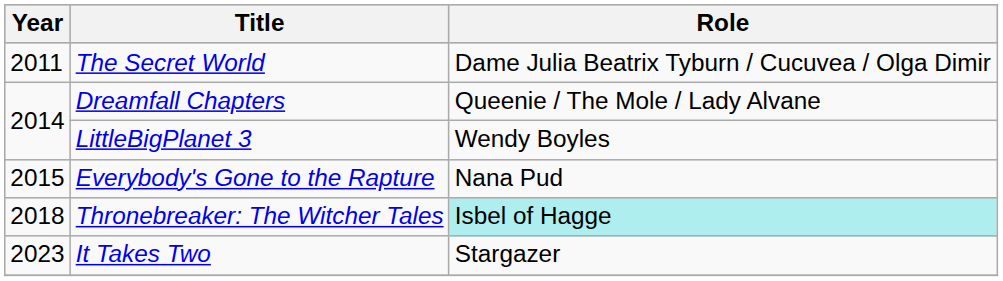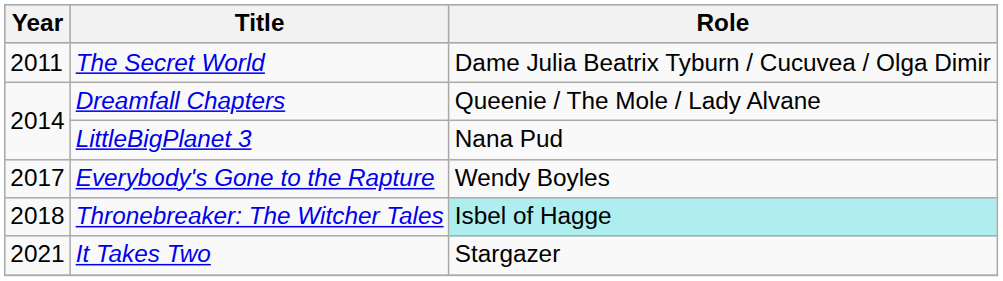LittleBigPlanet 3 | Role: Wendy Boyles -> Nana Pud
Everybody's Gone to the Rapture | Year: 2015 -> 2017
Everybody's Gone to the Rapture | Role: Nana Pud -> Wendy Boyles
It Takes Two | Year: 2023 -> 2021
